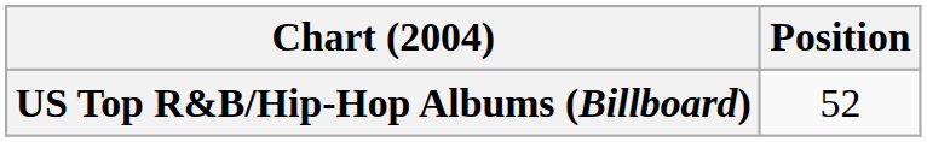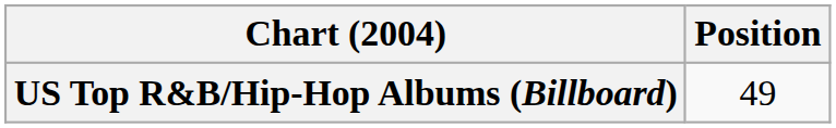US Top R&B/Hip-Hop Albums (Billboard) | Position: 52 -> 49
